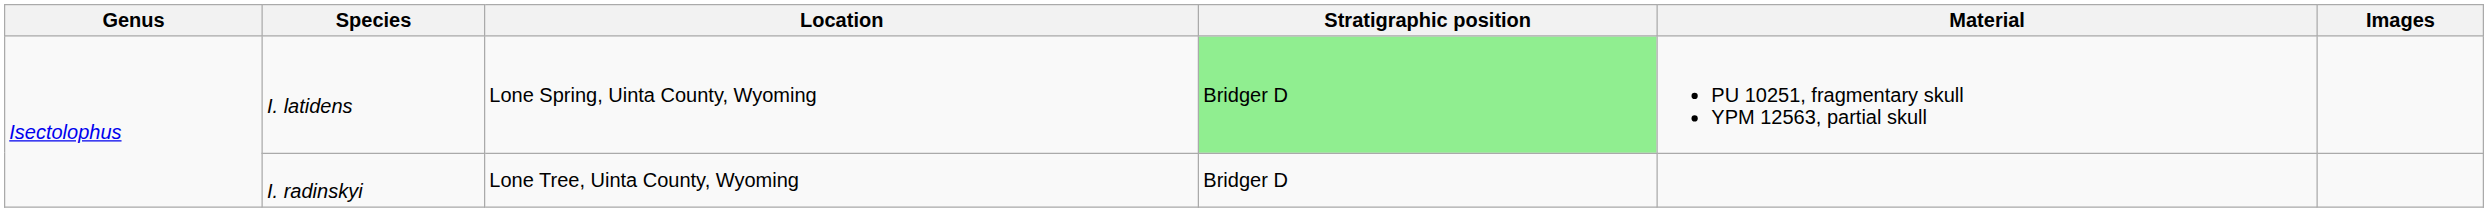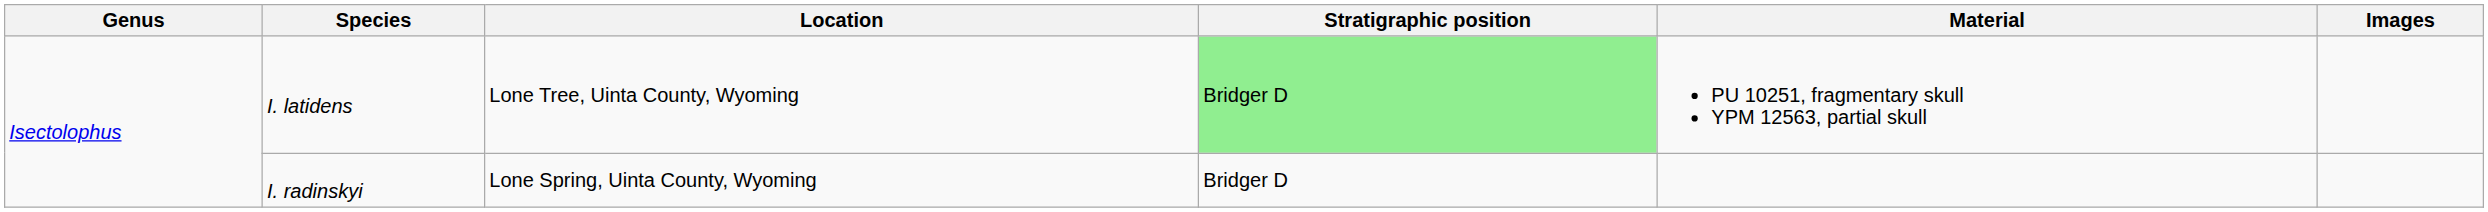I. latidens | Location: Lone Spring, Uinta County, Wyoming -> Lone Tree, Uinta County, Wyoming
I. radinskyi | Location: Lone Tree, Uinta County, Wyoming -> Lone Spring, Uinta County, Wyoming
